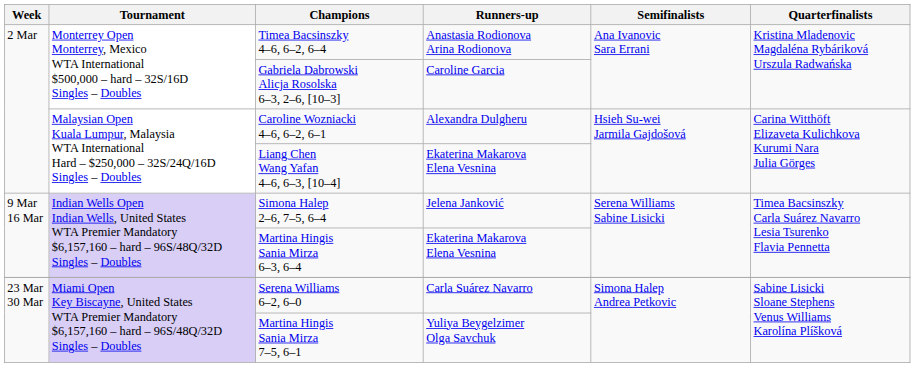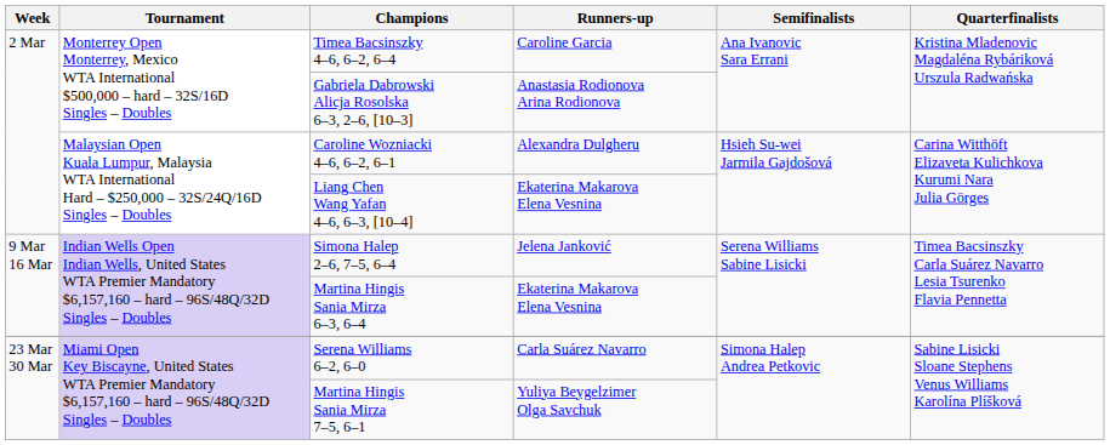Timea Bacsinszky 4–6, 6–2, 6–4 | Runners-up: Anastasia Rodionova Arina Rodionova -> Caroline Garcia
Gabriela Dabrowski Alicja Rosolska 6–3, 2–6, [10–3] | Runners-up: Caroline Garcia -> Anastasia Rodionova Arina Rodionova
